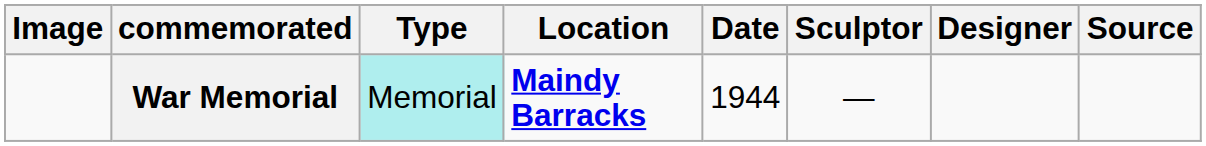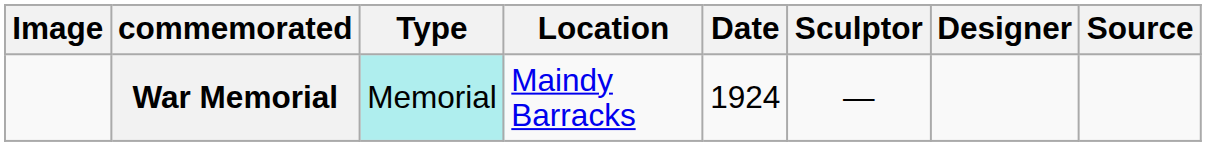War Memorial | Location: bold -> normal
War Memorial | Date: 1944 -> 1924
